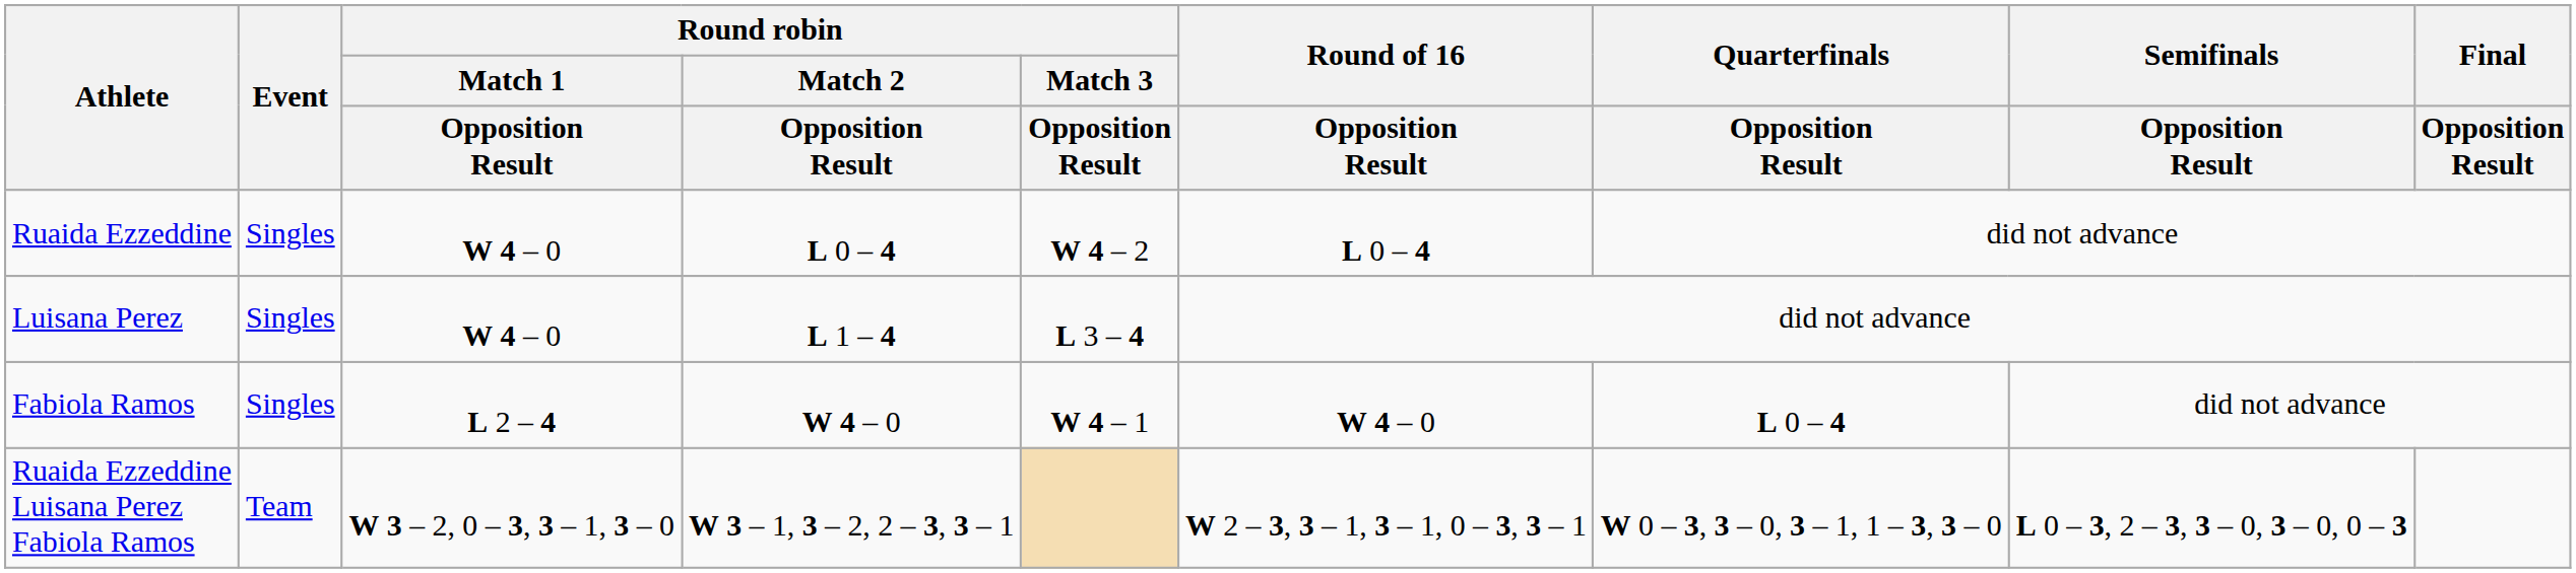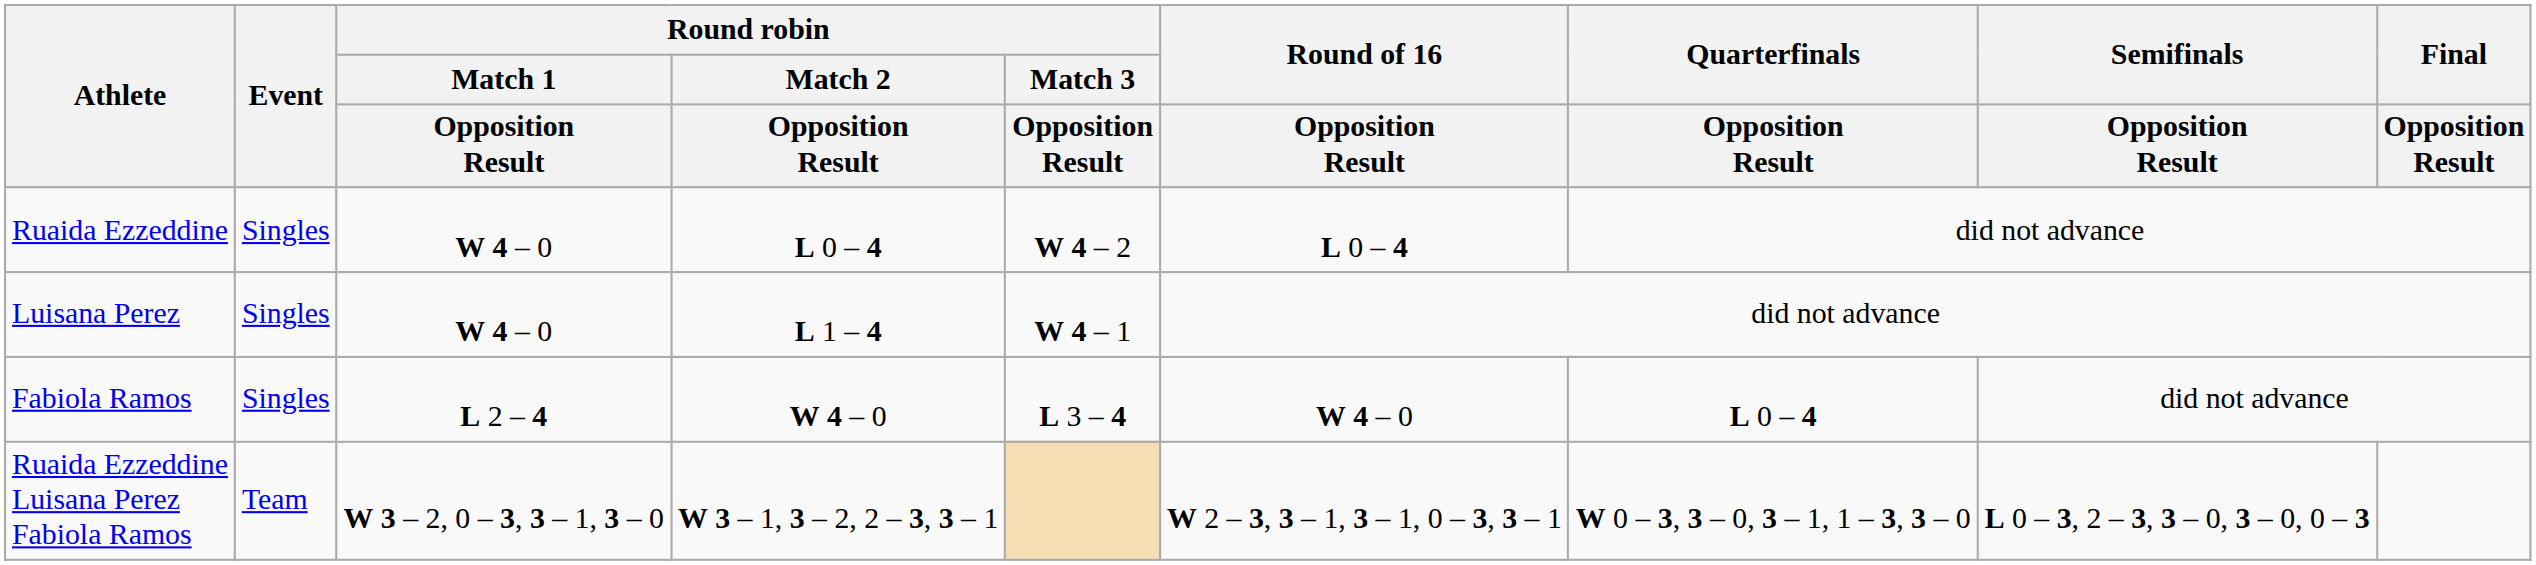Luisana Perez | Round robin / Match 3 / Opposition Result: L 3 – 4 -> W 4 – 1
Fabiola Ramos | Round robin / Match 3 / Opposition Result: W 4 – 1 -> L 3 – 4
